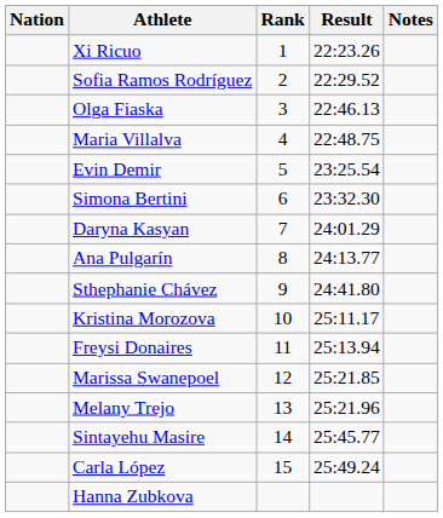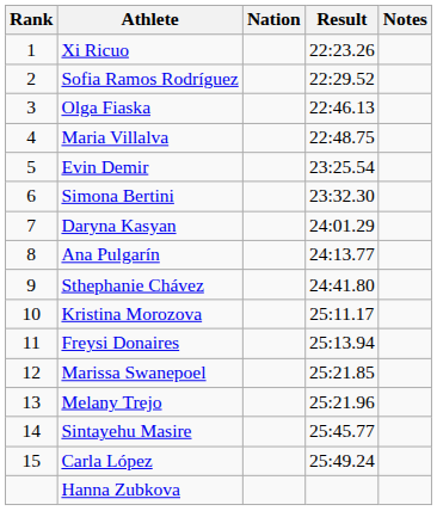columns swapped: Rank <-> Nation
